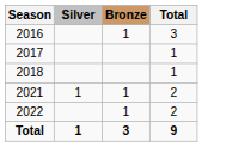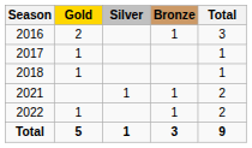+ column: Gold | 2 | 1 | 1 | 1 | 5
